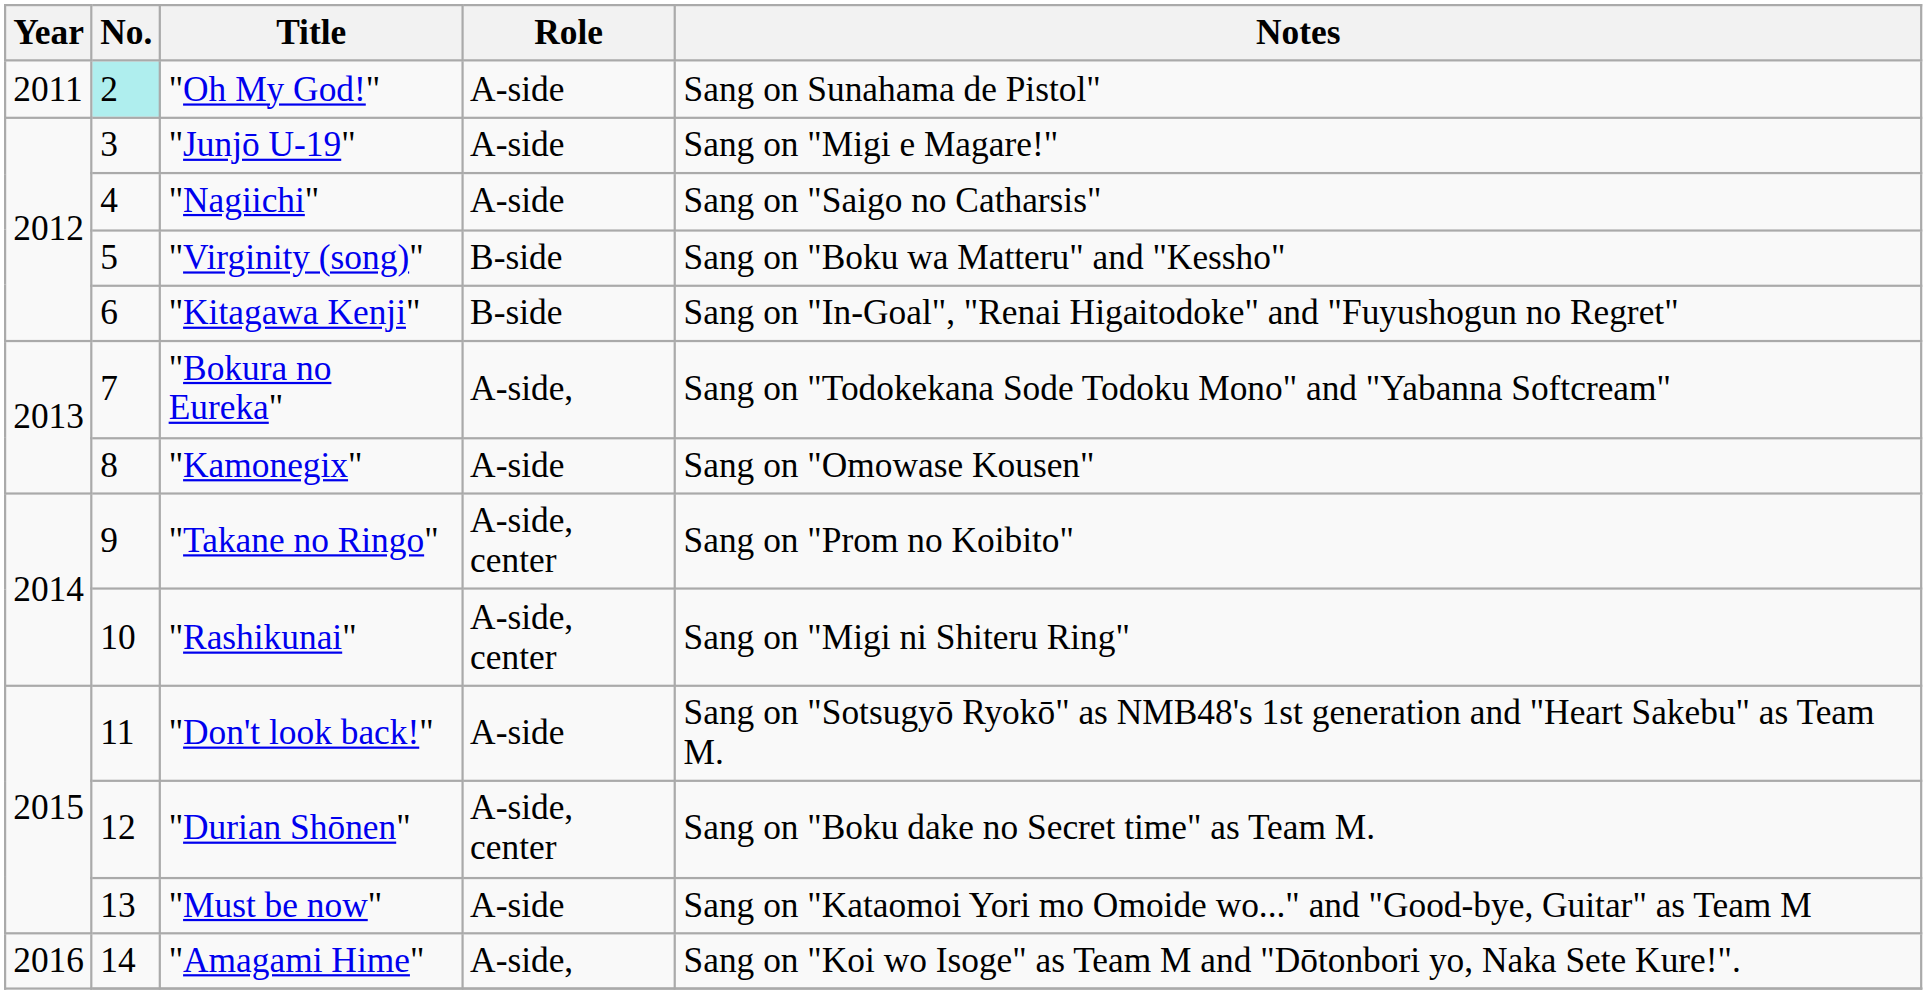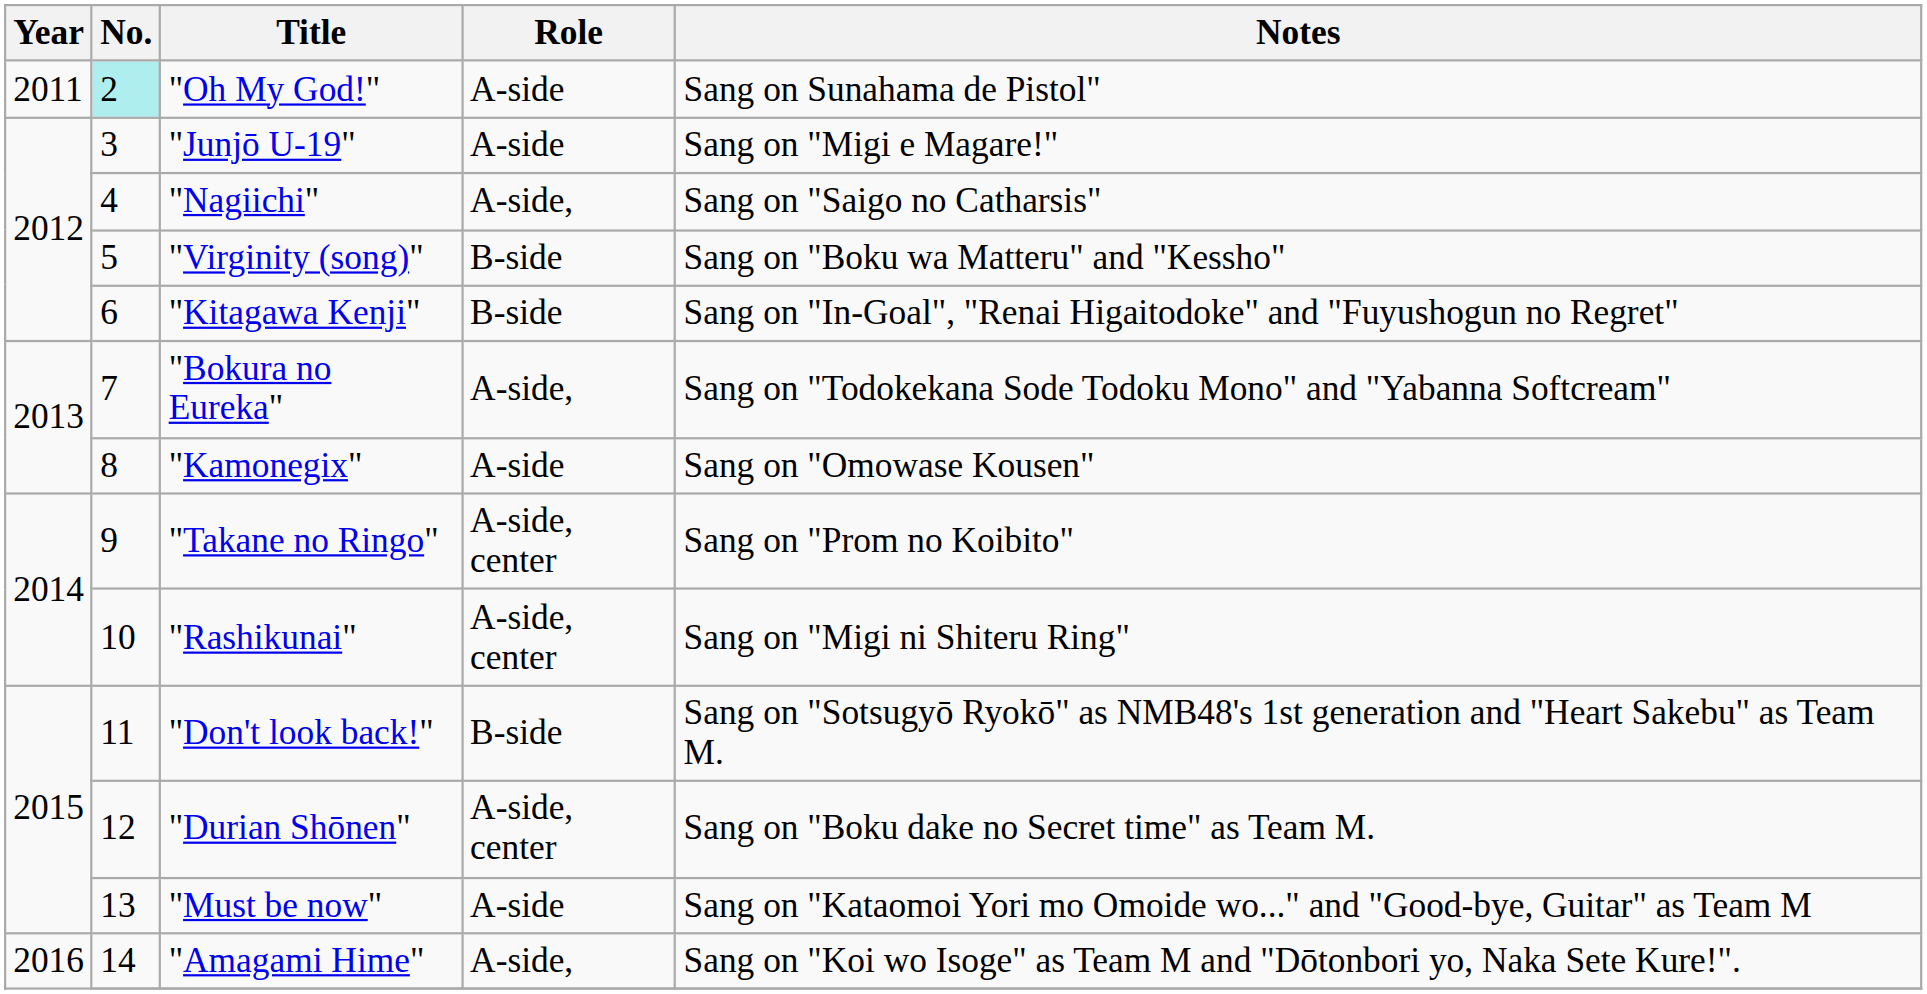"Nagiichi" | Role: A-side -> A-side,
"Don't look back!" | Role: A-side -> B-side
